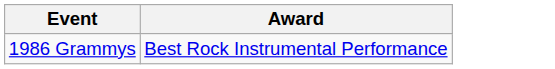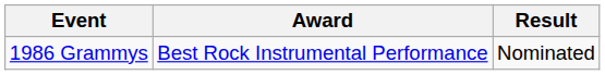+ column: Result | Nominated
